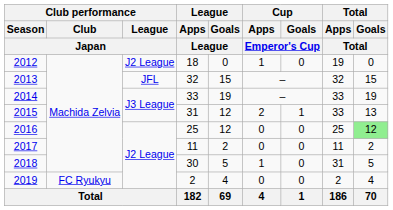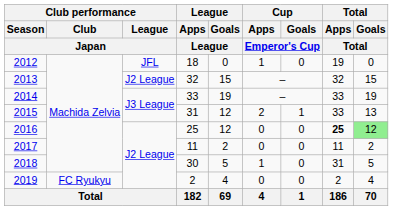2012 | Club performance / League / Japan: J2 League -> JFL
2013 | Club performance / League / Japan: JFL -> J2 League
2016 | Total / Apps / Total: normal -> bold
